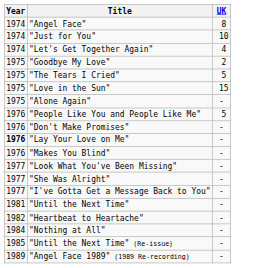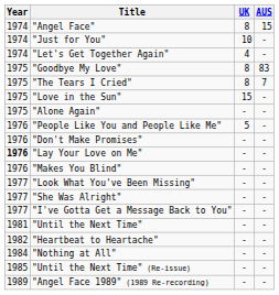+ column: AUS | 15 | - | - | 83 | 7 | - | - | - | - | - | - | - | - | - | - | - | - | - | -
"Goodbye My Love" | UK: 2 -> 8
"The Tears I Cried" | UK: 5 -> 8
